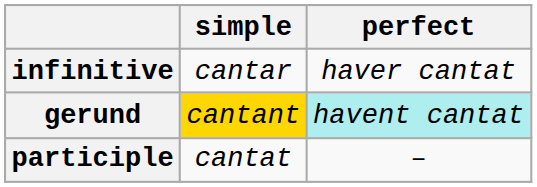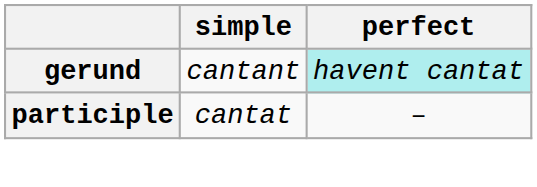- row: infinitive | cantar | haver cantat
gerund | simple: gold background -> no background
